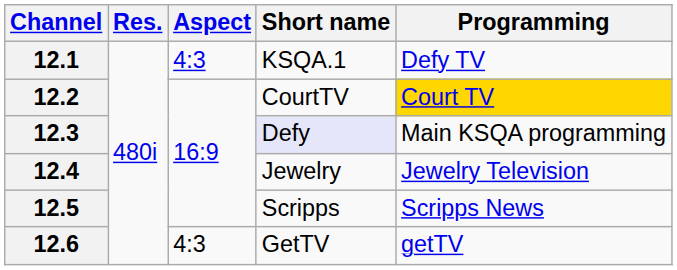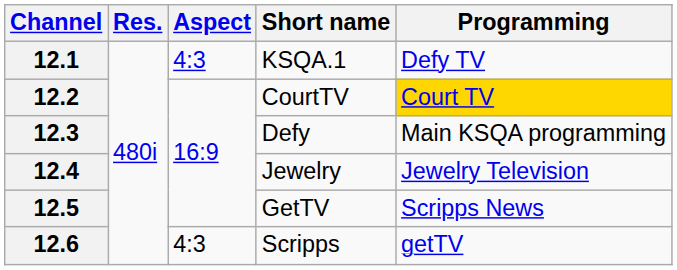12.3 | Short name: lavender background -> no background
12.5 | Short name: Scripps -> GetTV
12.6 | Short name: GetTV -> Scripps
